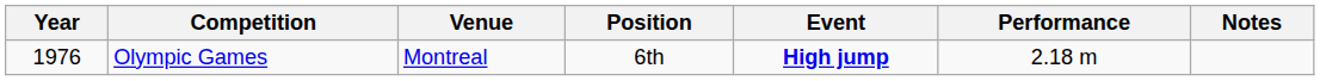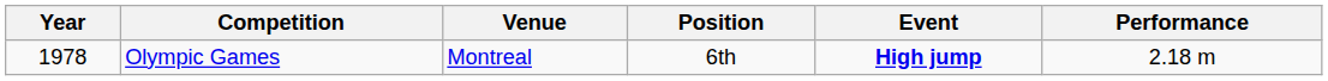- column: Notes
Olympic Games | Year: 1976 -> 1978
